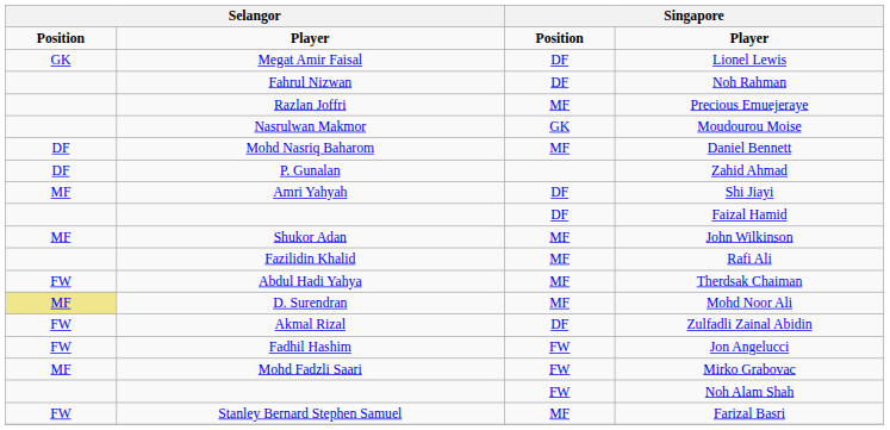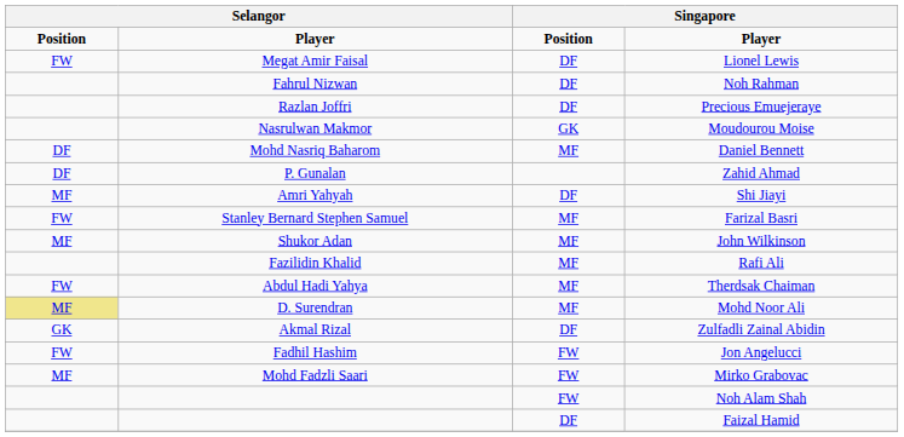Lionel Lewis | column 1: GK -> FW
Precious Emuejeraye | column 3: MF -> DF
rows swapped: Farizal Basri <-> Faizal Hamid
Zulfadli Zainal Abidin | column 1: FW -> GK
